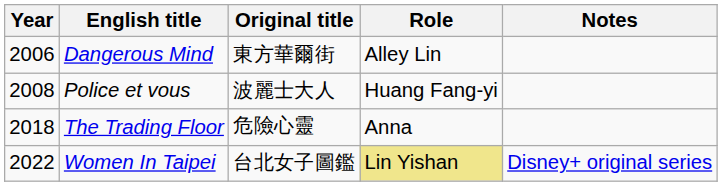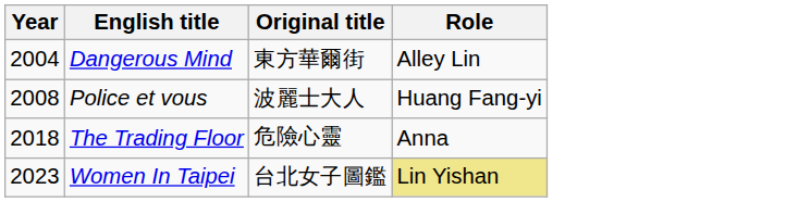- column: Notes | Disney+ original series
Dangerous Mind | Year: 2006 -> 2004
Women In Taipei | Year: 2022 -> 2023
